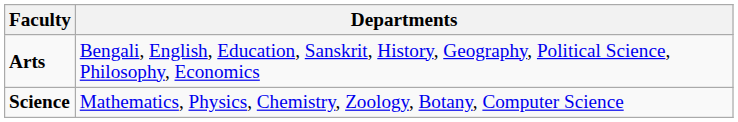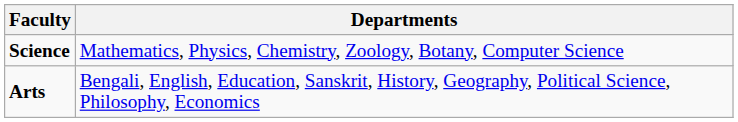rows swapped: Science <-> Arts
